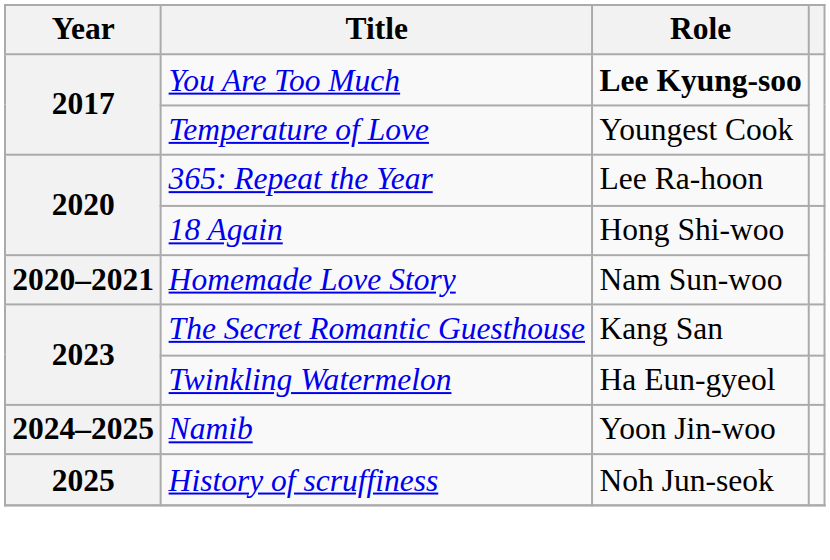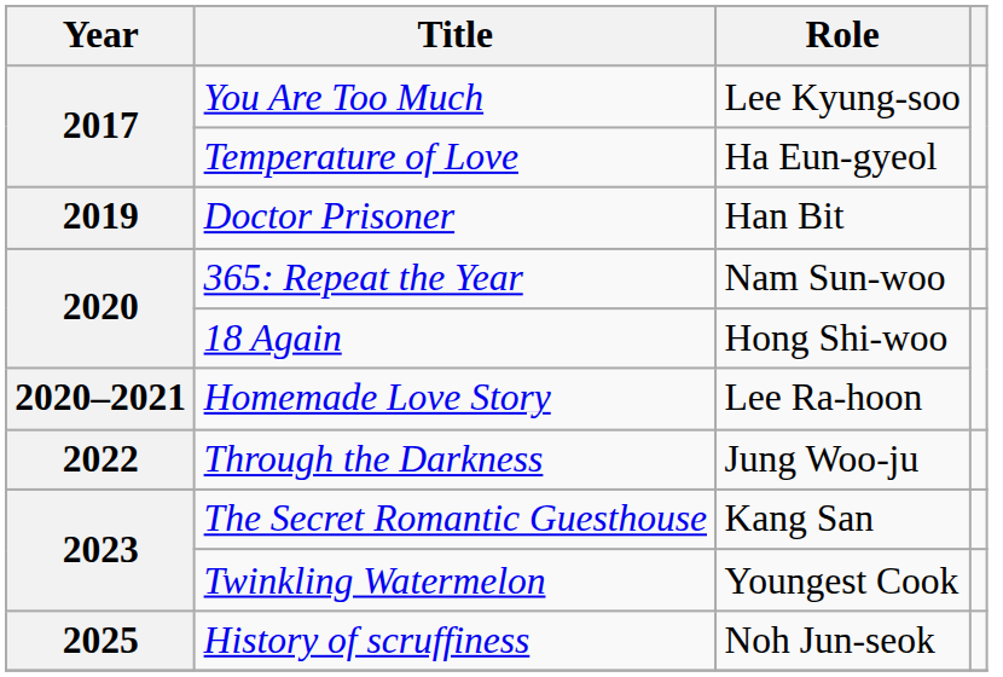You Are Too Much | Role: bold -> normal
Temperature of Love | Role: Youngest Cook -> Ha Eun-gyeol
+ row: 2019 | Doctor Prisoner | Han Bit
365: Repeat the Year | Role: Lee Ra-hoon -> Nam Sun-woo
Homemade Love Story | Role: Nam Sun-woo -> Lee Ra-hoon
+ row: 2022 | Through the Darkness | Jung Woo-ju
Twinkling Watermelon | Role: Ha Eun-gyeol -> Youngest Cook
- row: 2024–2025 | Namib | Yoon Jin-woo
